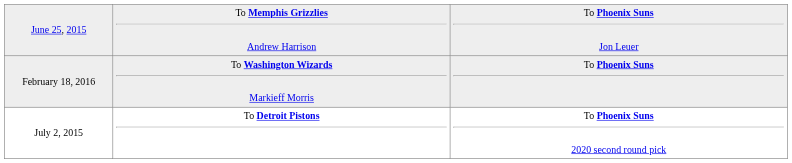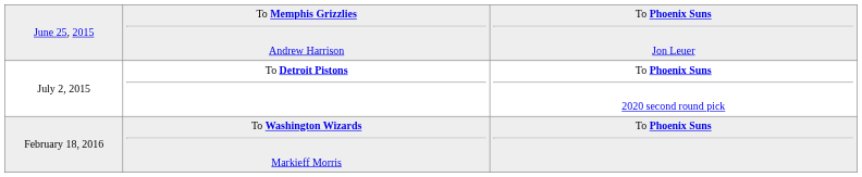rows swapped: July 2, 2015 <-> February 18, 2016
